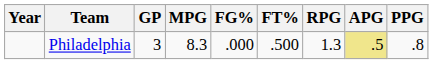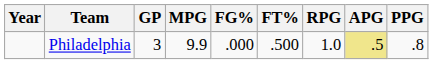Philadelphia | MPG: 8.3 -> 9.9
Philadelphia | RPG: 1.3 -> 1.0
